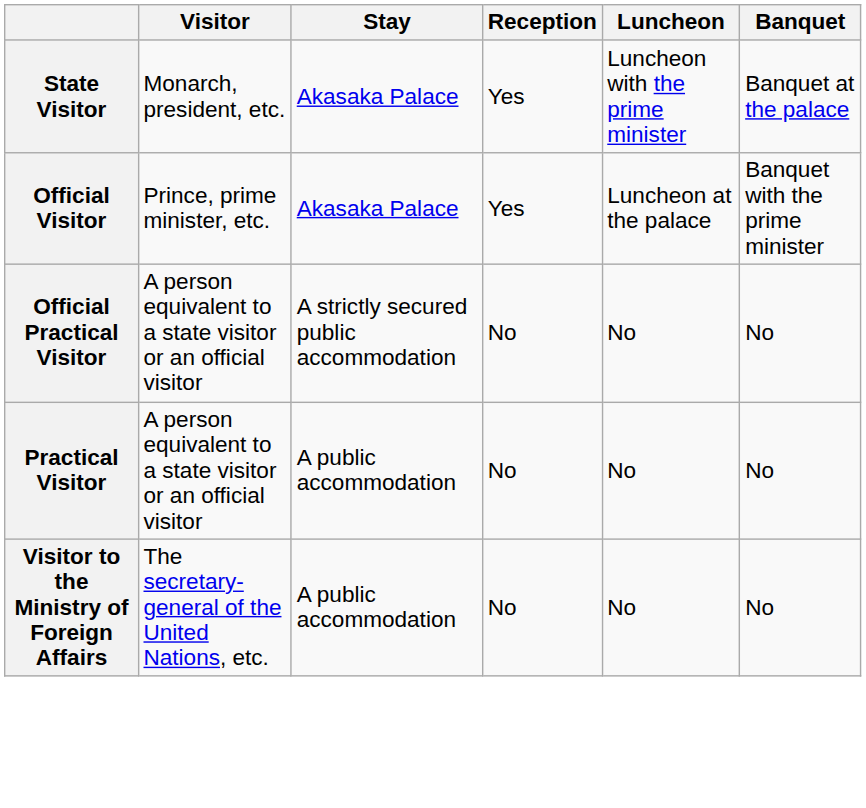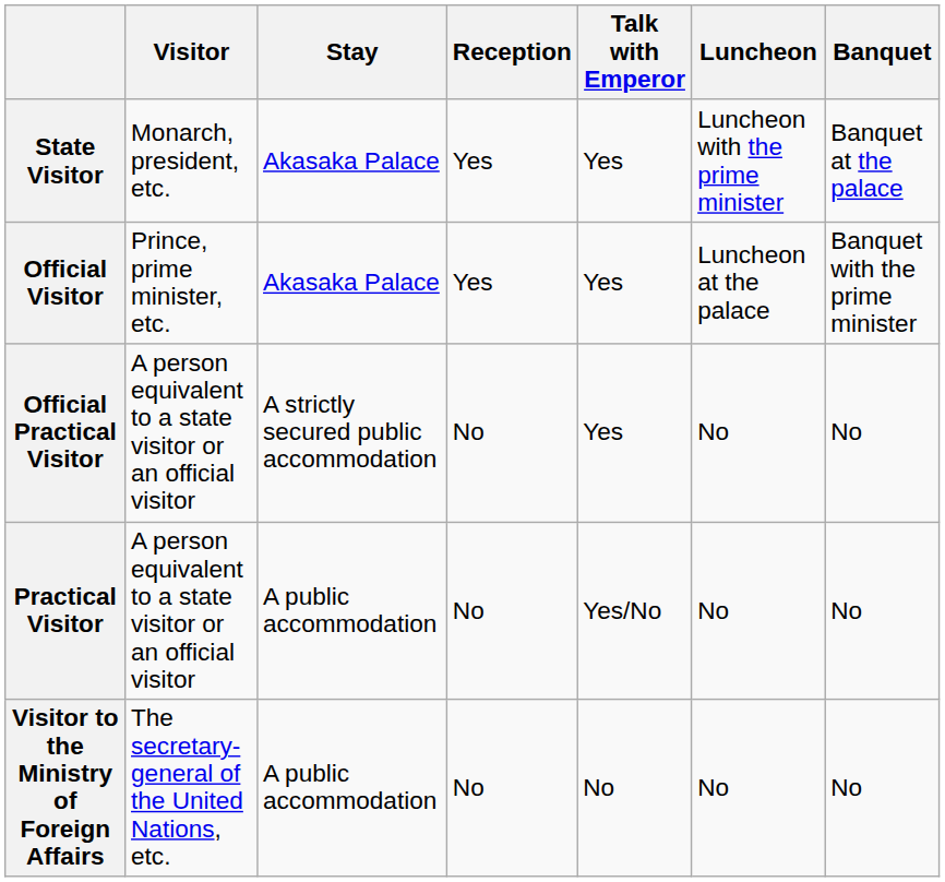+ column: Talk with Emperor | Yes | Yes | Yes | Yes/No | No
